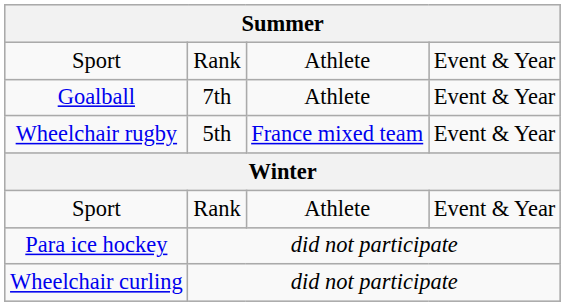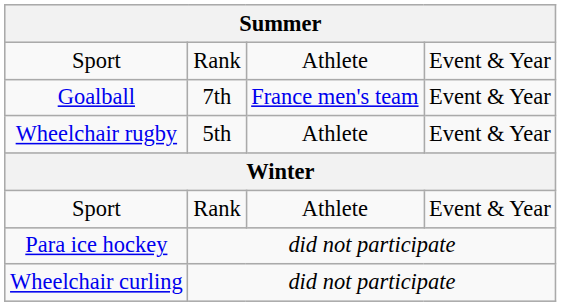Goalball | column 3: Athlete -> France men's team
Wheelchair rugby | column 3: France mixed team -> Athlete
